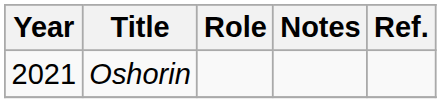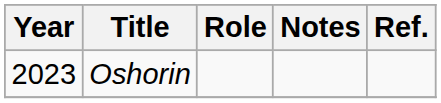Oshorin | Year: 2021 -> 2023
